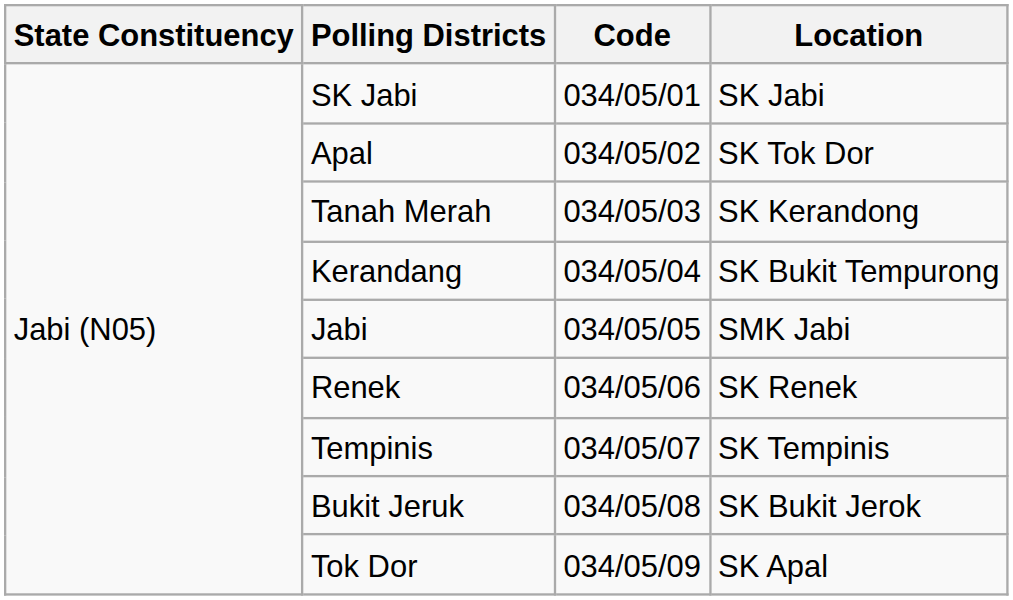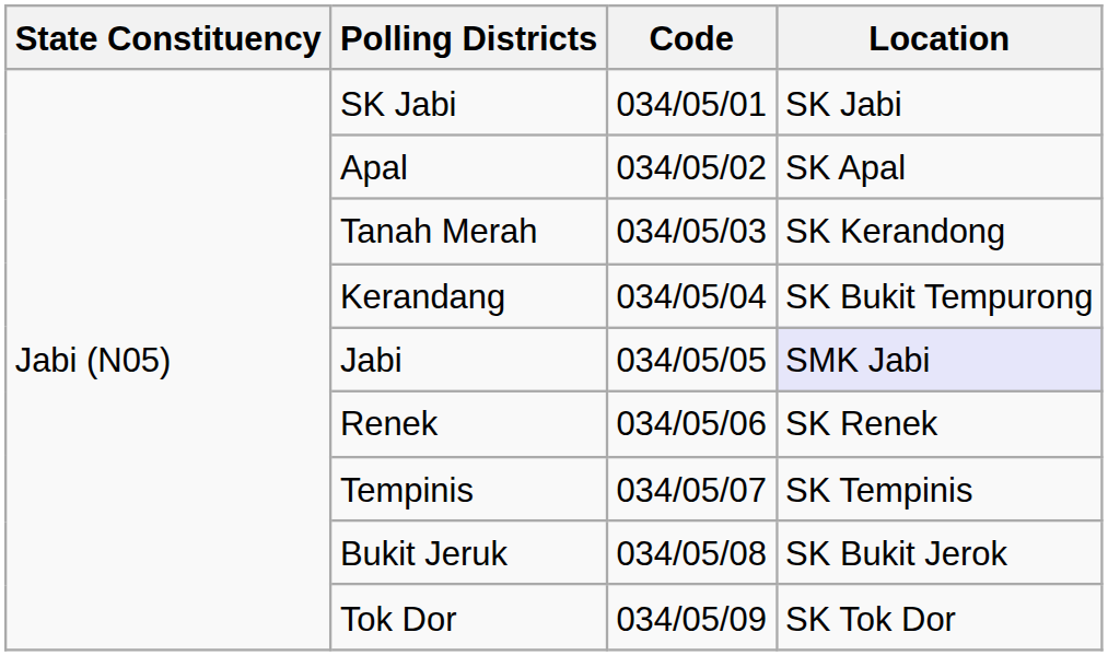Apal | Location: SK Tok Dor -> SK Apal
Jabi | Location: no background -> lavender background
Tok Dor | Location: SK Apal -> SK Tok Dor
